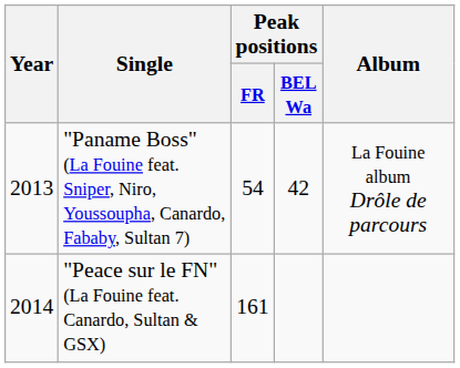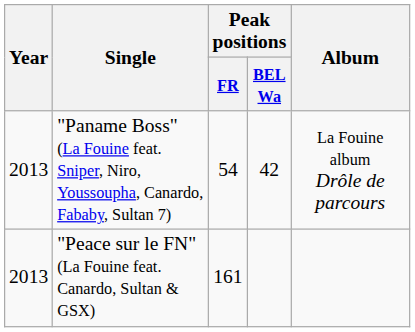"Peace sur le FN" (La Fouine feat. Canardo, Sultan & GSX) | Year: 2014 -> 2013
